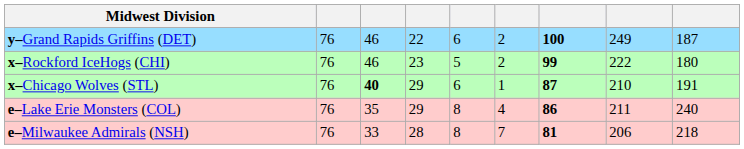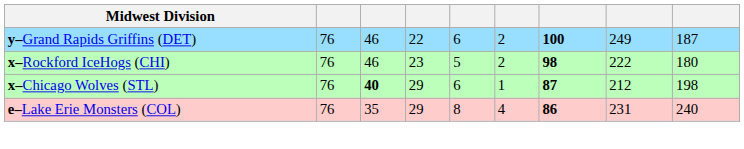x–Rockford IceHogs (CHI) | column 7: 99 -> 98
x–Chicago Wolves (STL) | column 8: 210 -> 212
x–Chicago Wolves (STL) | column 9: 191 -> 198
e–Lake Erie Monsters (COL) | column 8: 211 -> 231
- row: e–Milwaukee Admirals (NSH) | 76 | 33 | 28 | 8 | 7 | 81 | 206 | 218
